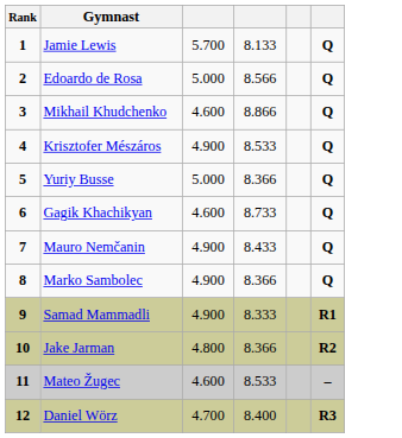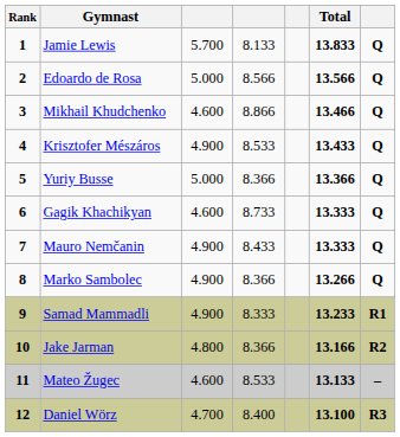+ column: Total | 13.833 | 13.566 | 13.466 | 13.433 | 13.366 | 13.333 | 13.333 | 13.266 | 13.233 | 13.166 | 13.133 | 13.100
